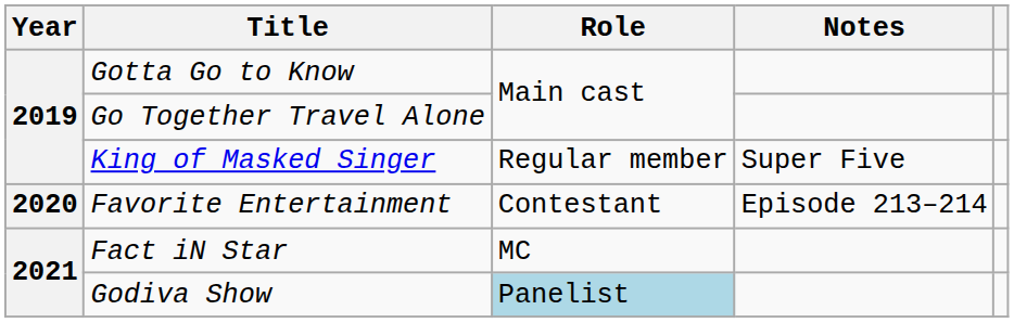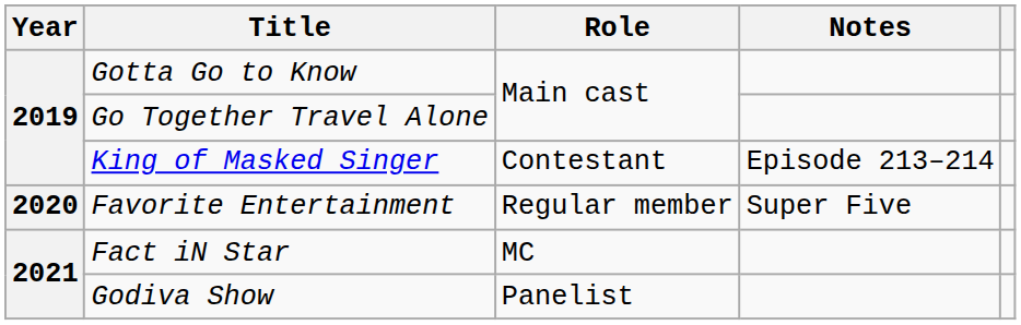King of Masked Singer | Role: Regular member -> Contestant
King of Masked Singer | Notes: Super Five -> Episode 213–214
Favorite Entertainment | Role: Contestant -> Regular member
Favorite Entertainment | Notes: Episode 213–214 -> Super Five
Godiva Show | Role: lightblue background -> no background
